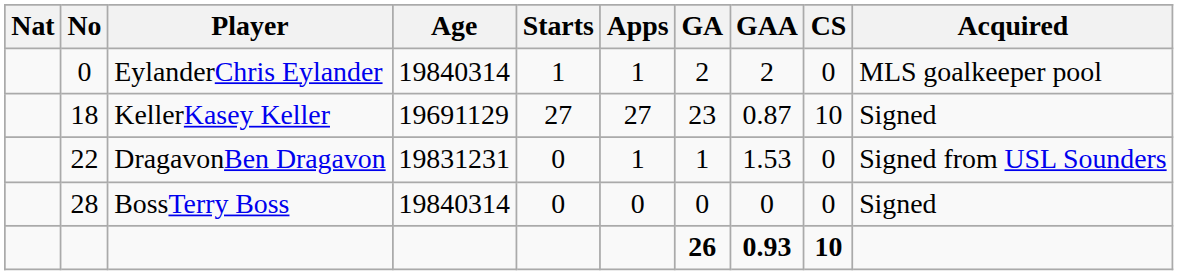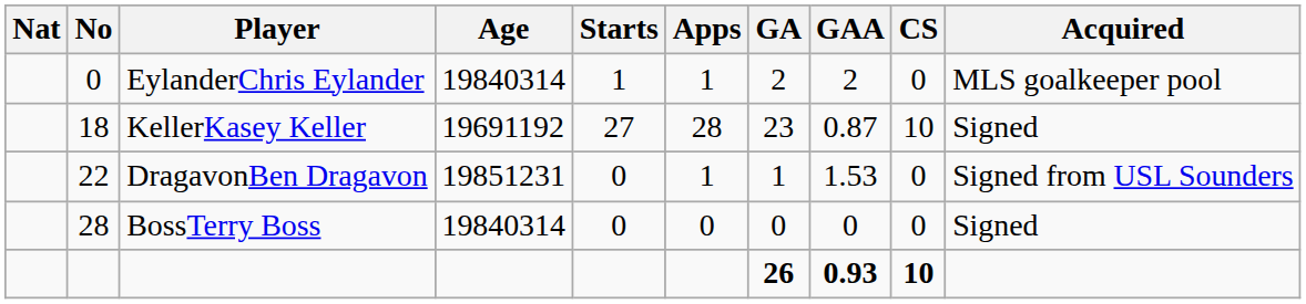KellerKasey Keller | Age: 19691129 -> 19691192
KellerKasey Keller | Apps: 27 -> 28
DragavonBen Dragavon | Age: 19831231 -> 19851231
